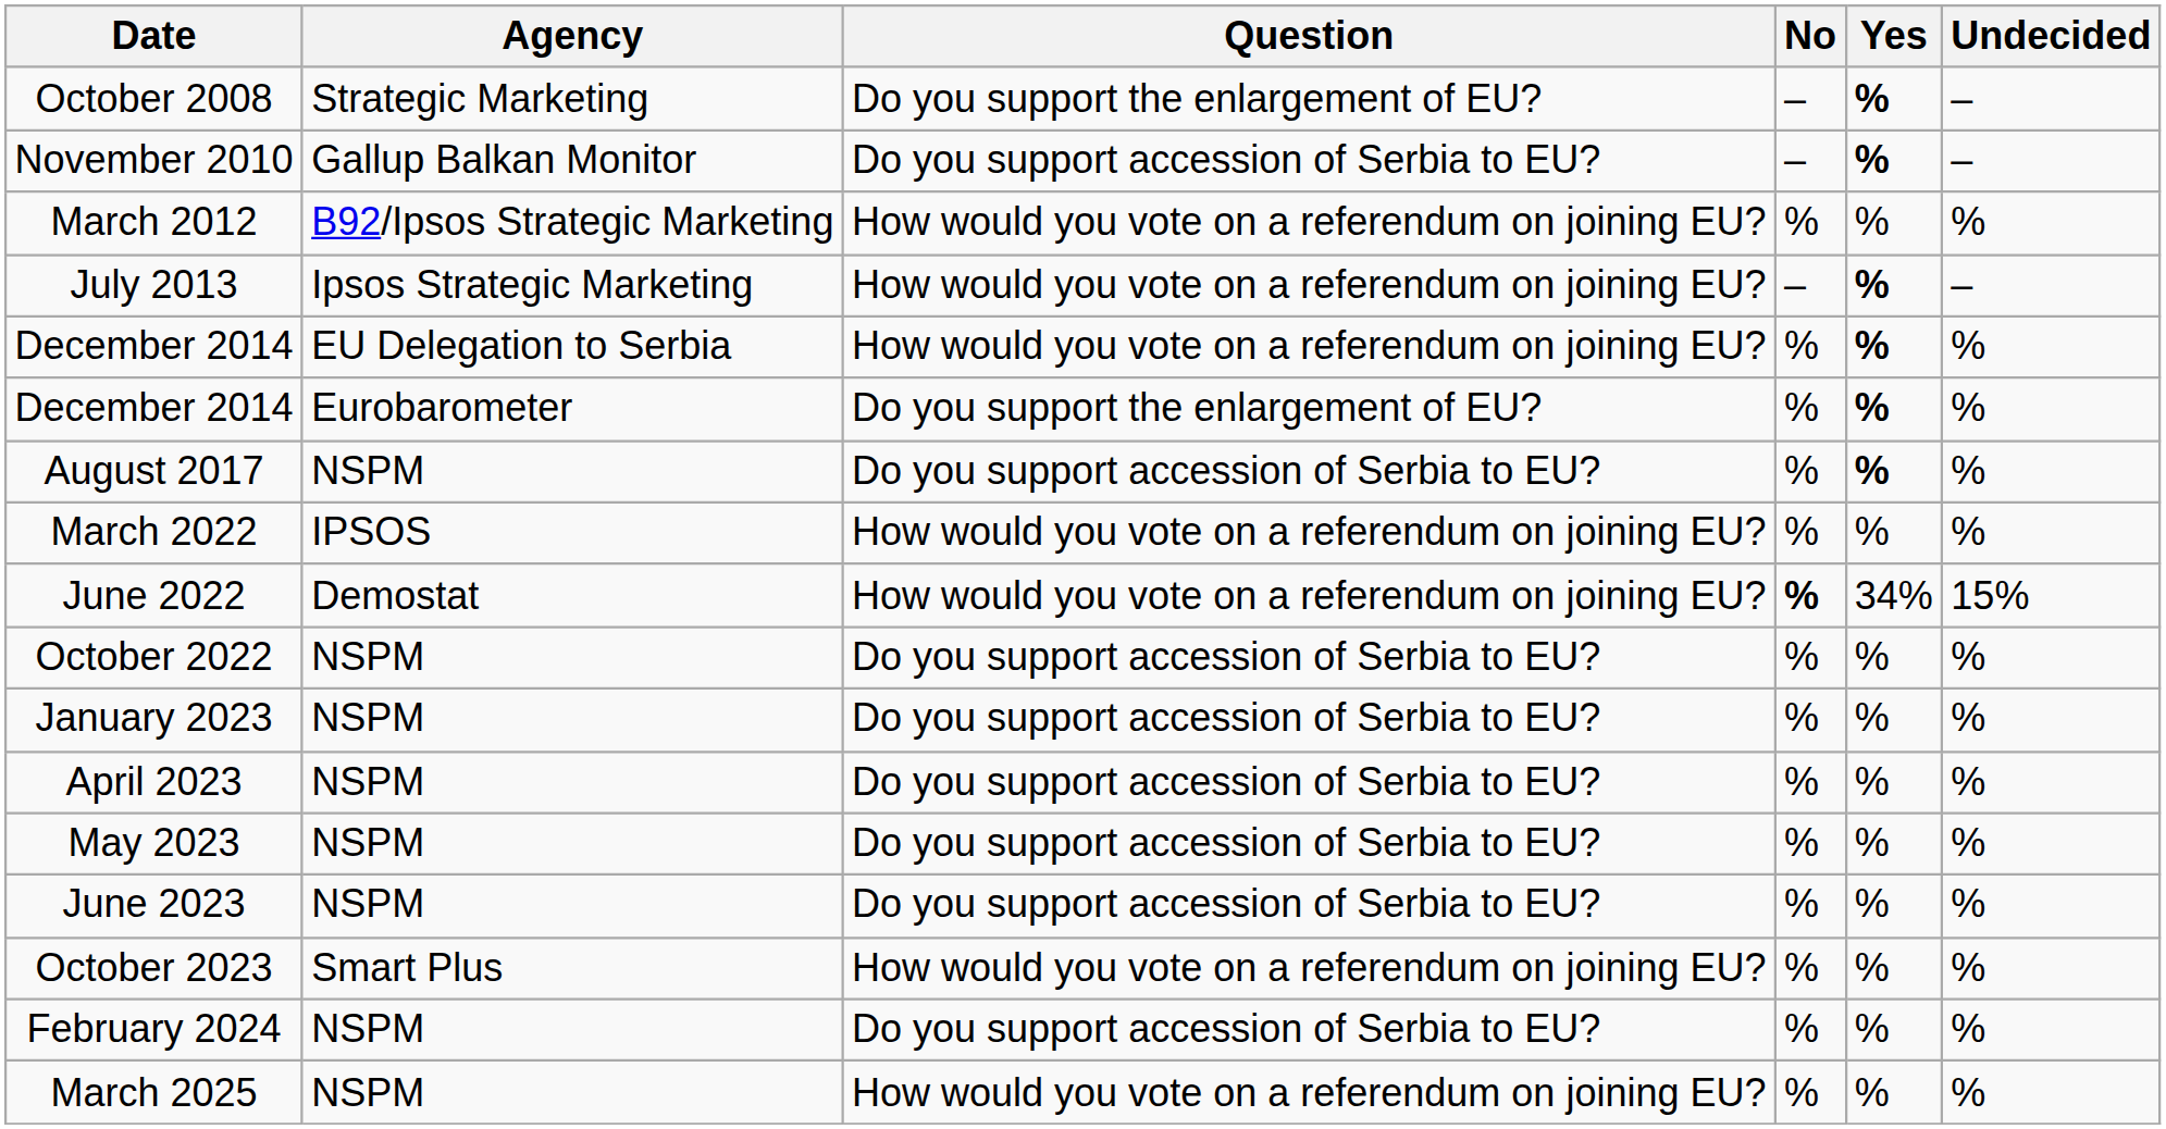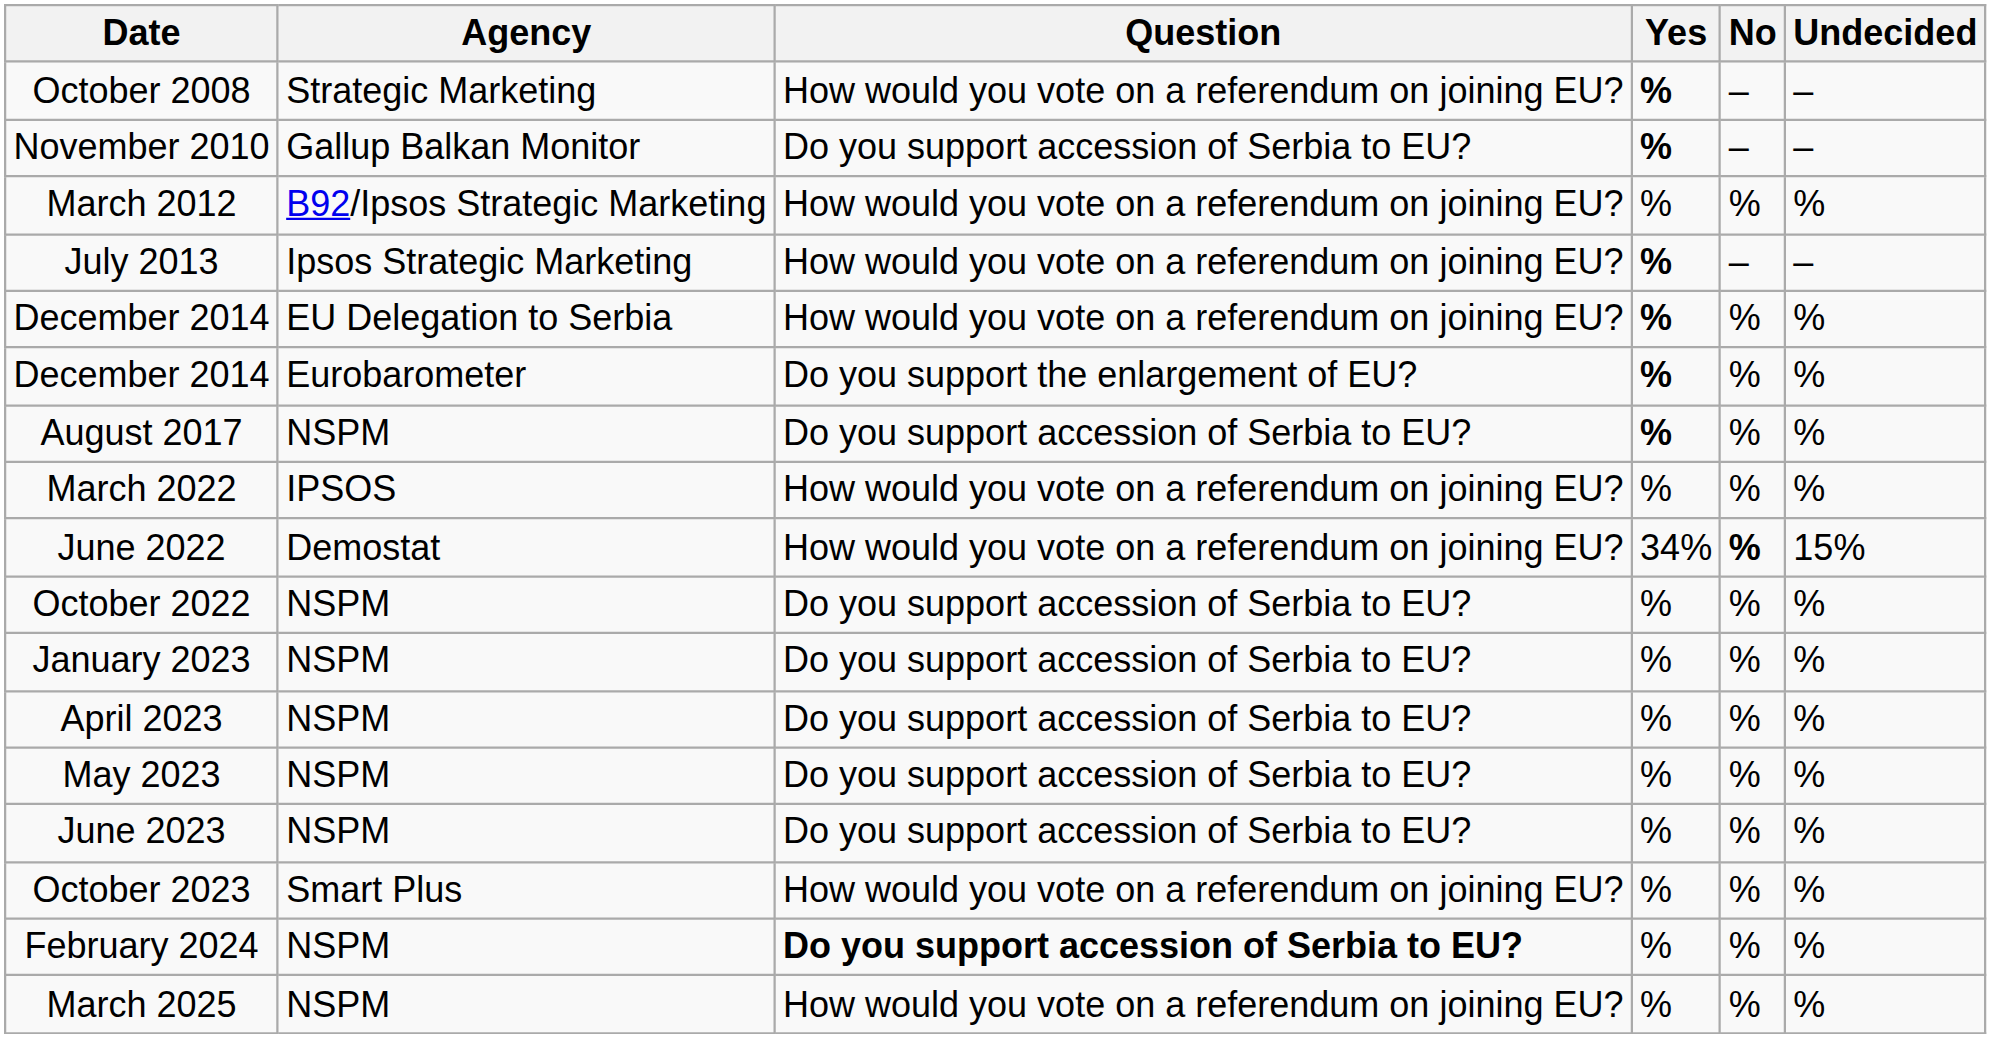columns swapped: Yes <-> No
October 2008 | Question: Do you support the enlargement of EU? -> How would you vote on a referendum on joining EU?
February 2024 | Question: normal -> bold
